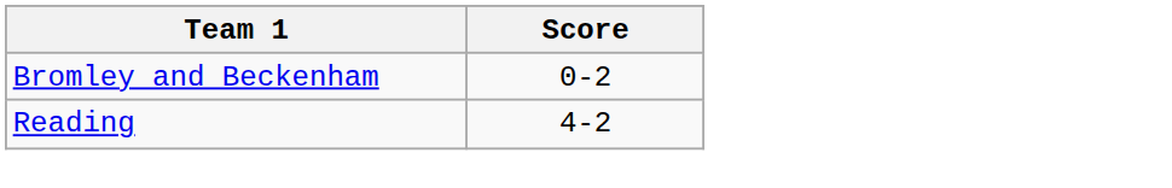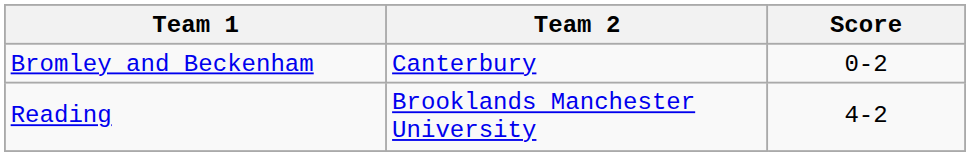+ column: Team 2 | Canterbury | Brooklands Manchester University
